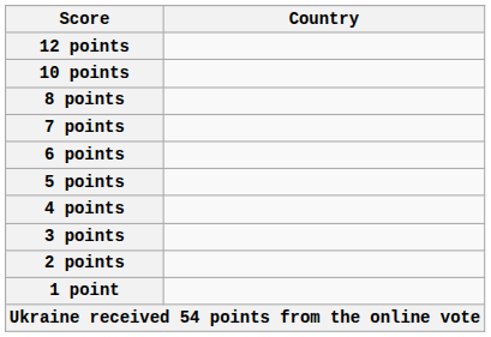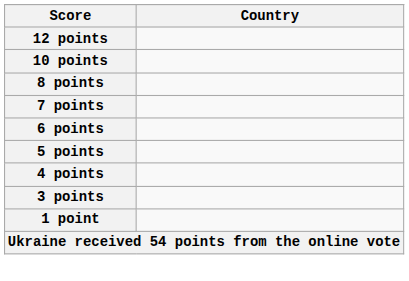- row: 2 points
